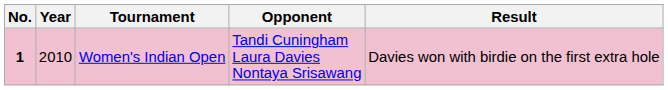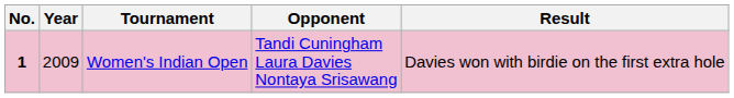Women's Indian Open | Year: 2010 -> 2009
